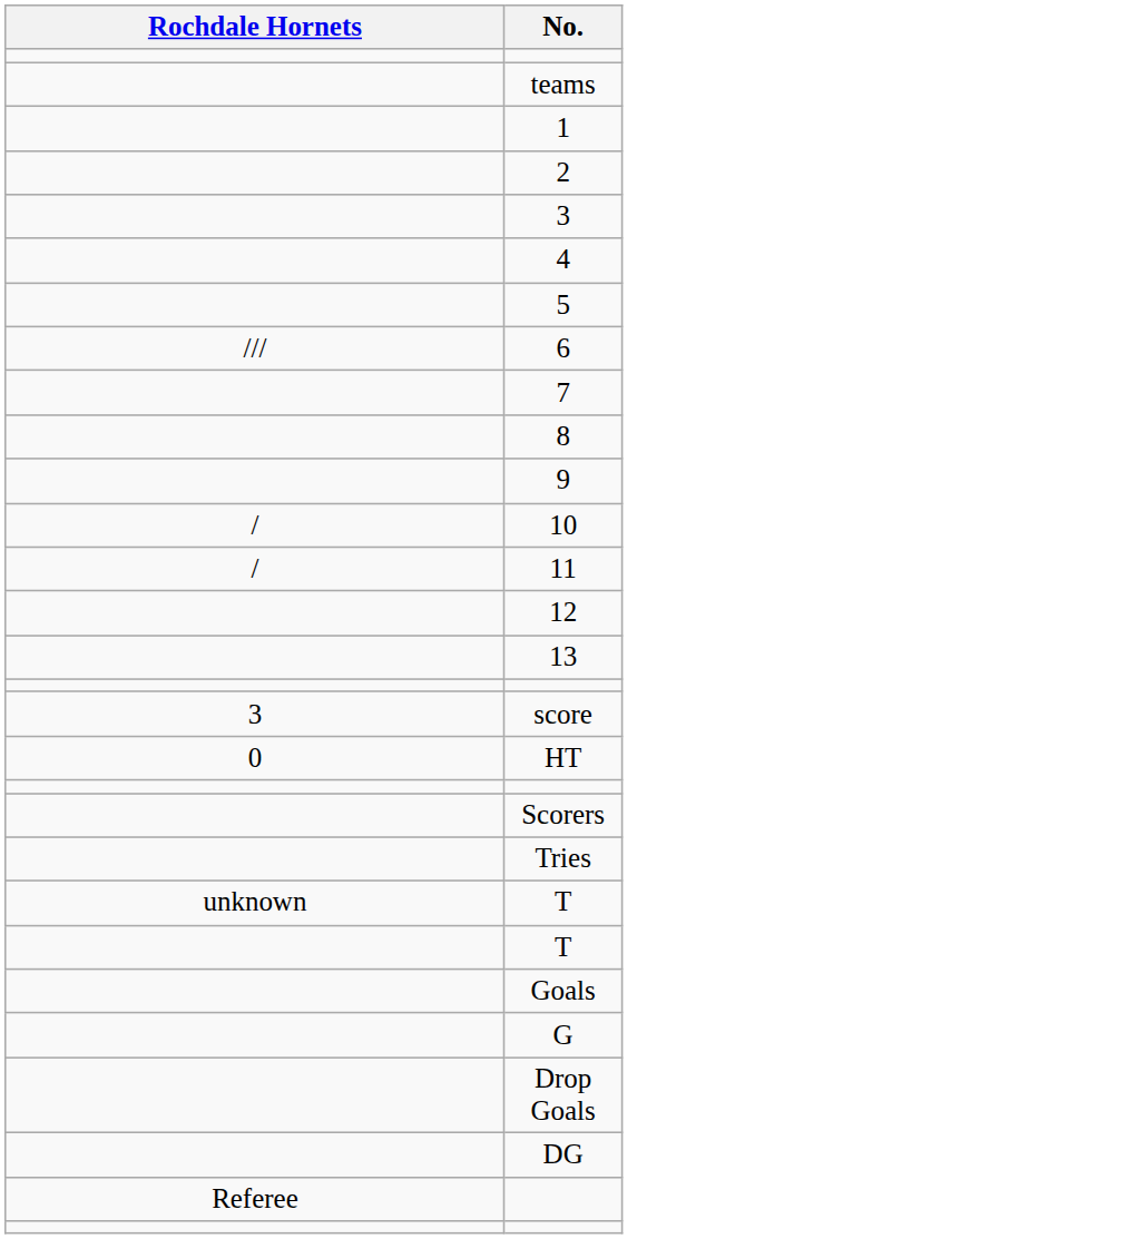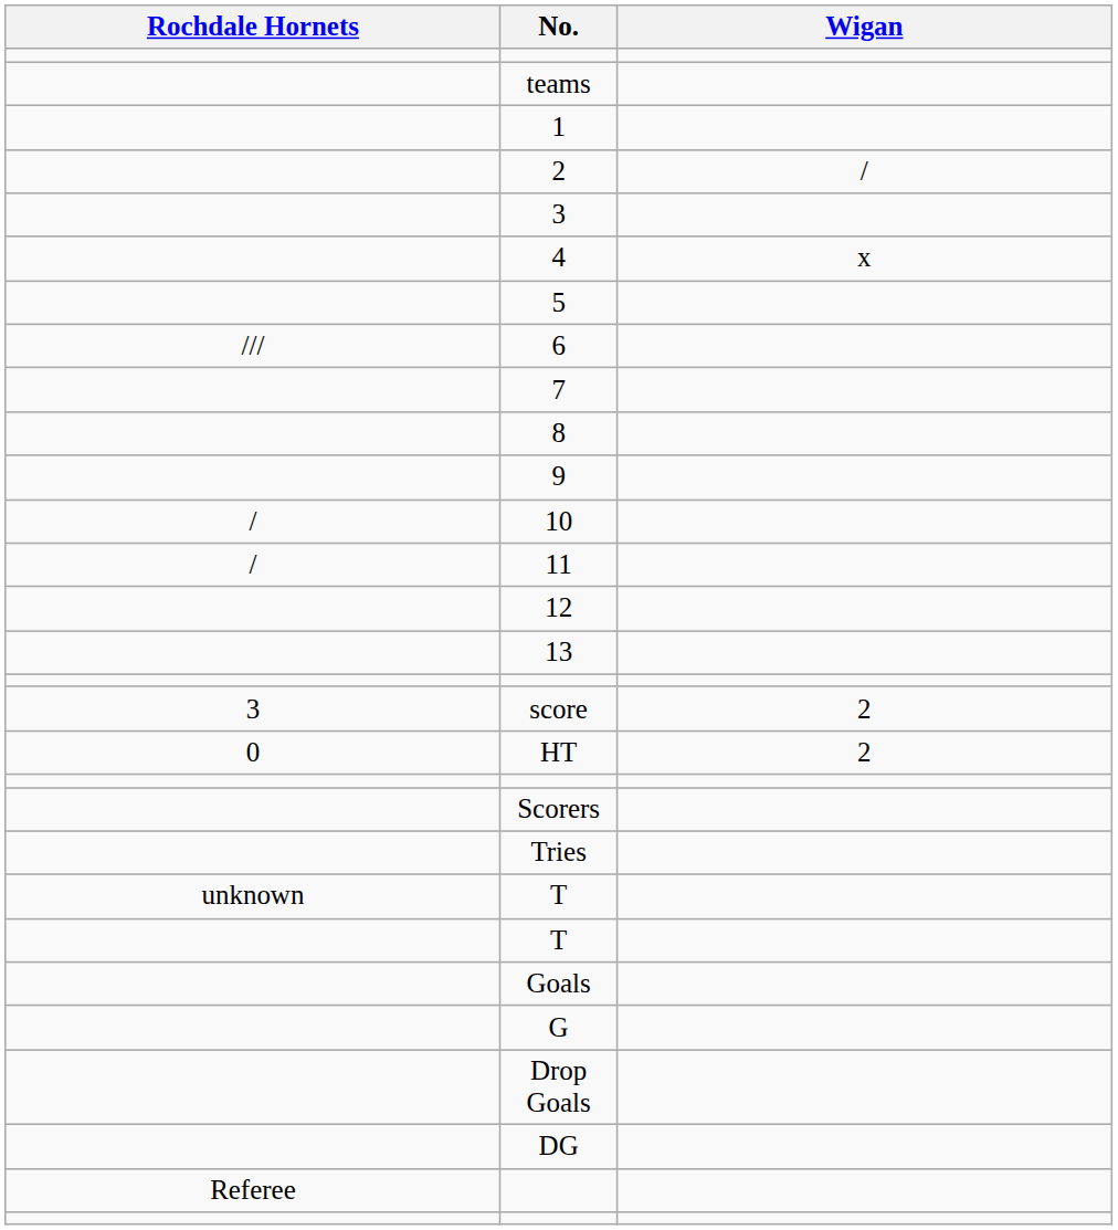+ column: Wigan | / | x | 2 | 2
